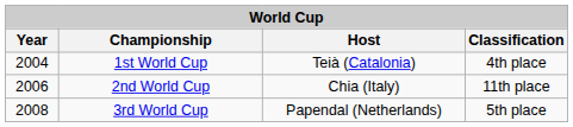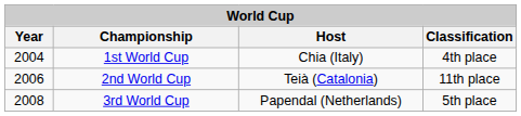1st World Cup | Host: Teià (Catalonia) -> Chia (Italy)
2nd World Cup | Host: Chia (Italy) -> Teià (Catalonia)
